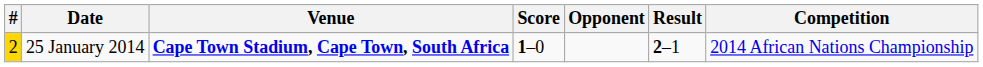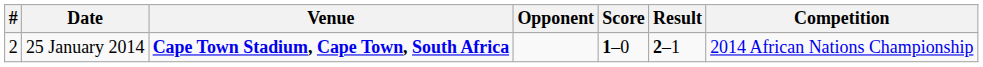columns swapped: Opponent <-> Score
25 January 2014 | #: gold background -> no background
